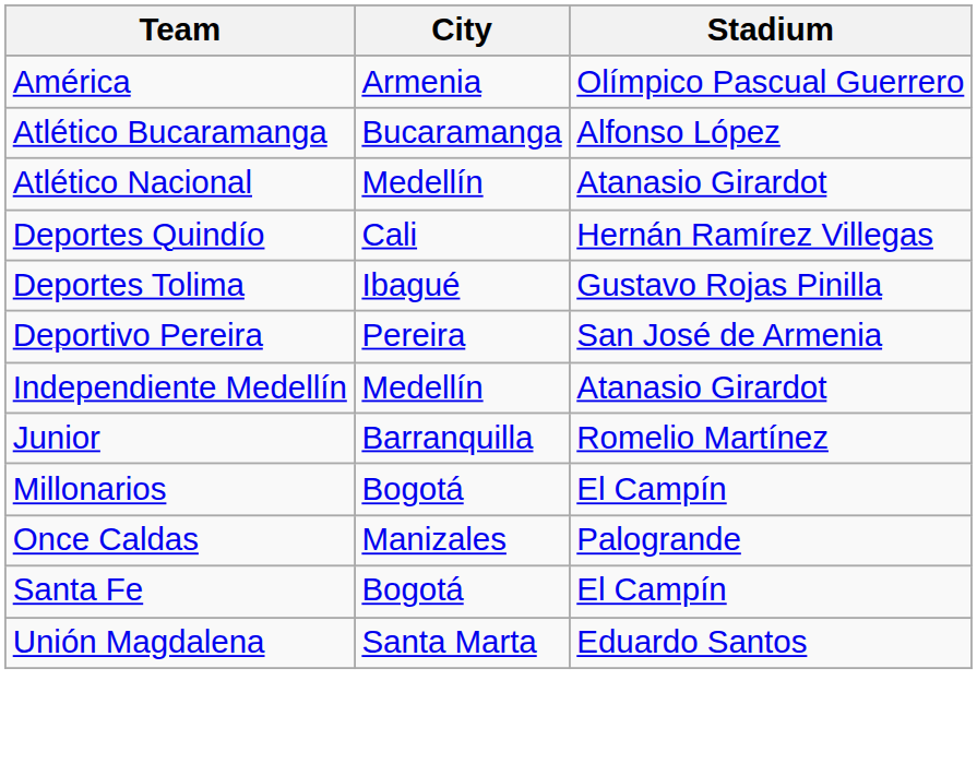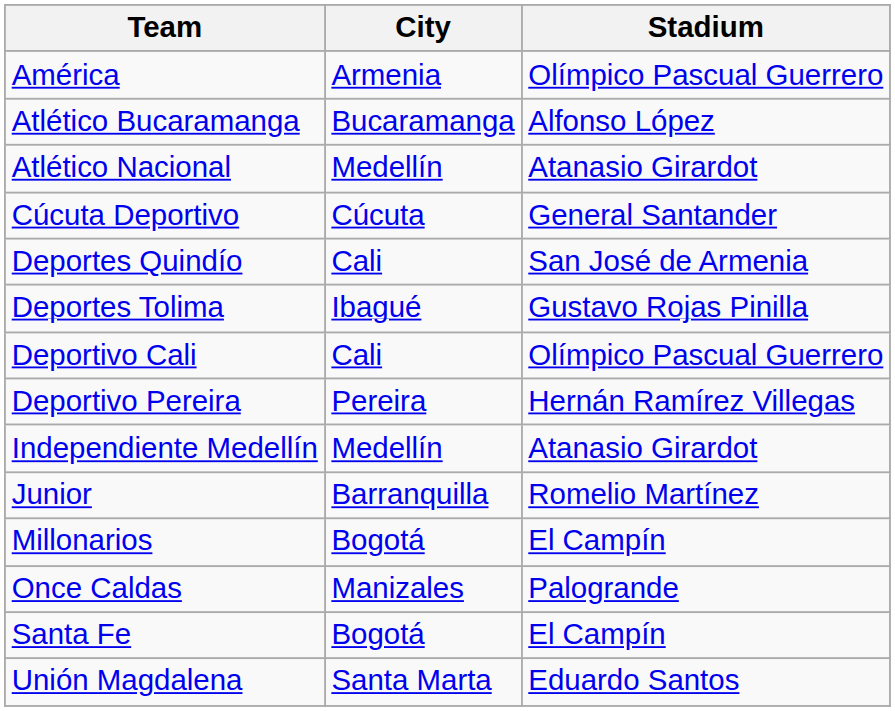+ row: Cúcuta Deportivo | Cúcuta | General Santander
Deportes Quindío | Stadium: Hernán Ramírez Villegas -> San José de Armenia
+ row: Deportivo Cali | Cali | Olímpico Pascual Guerrero
Deportivo Pereira | Stadium: San José de Armenia -> Hernán Ramírez Villegas
